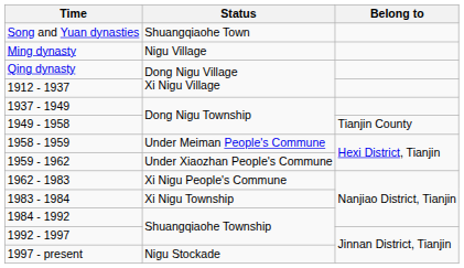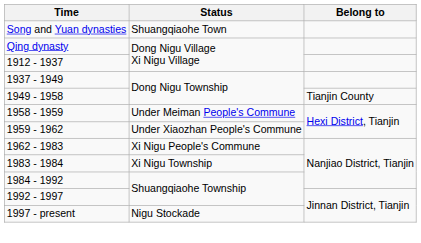- row: Ming dynasty | Nigu Village
